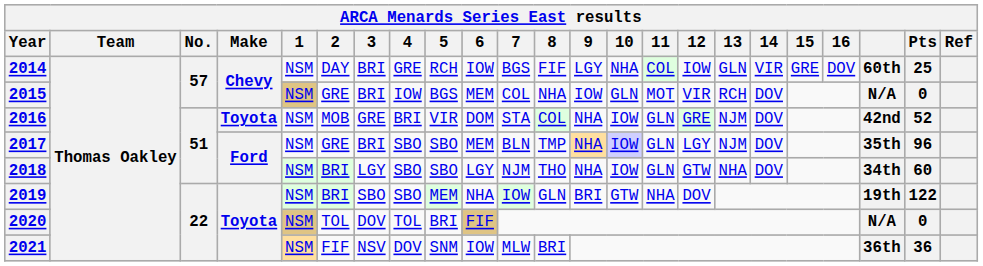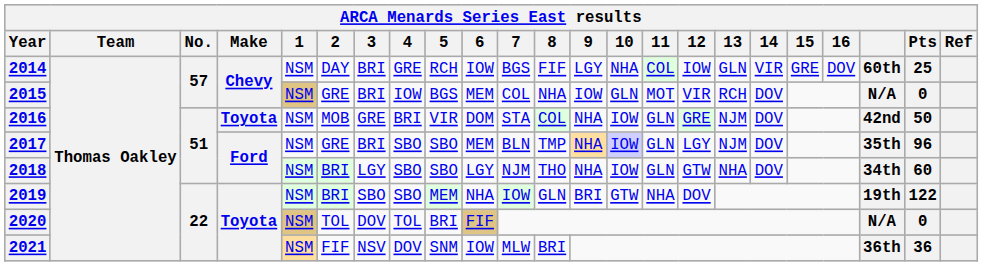2016 | Pts: 52 -> 50
